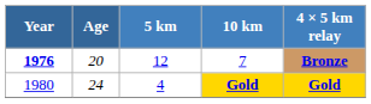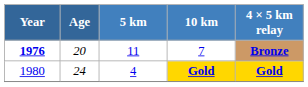7 | 5 km: 12 -> 11
